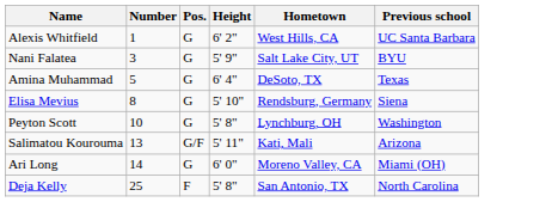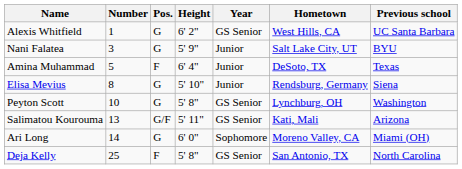+ column: Year | GS Senior | Junior | Junior | Junior | GS Senior | GS Senior | Sophomore | GS Senior
Amina Muhammad | Pos.: G -> F
